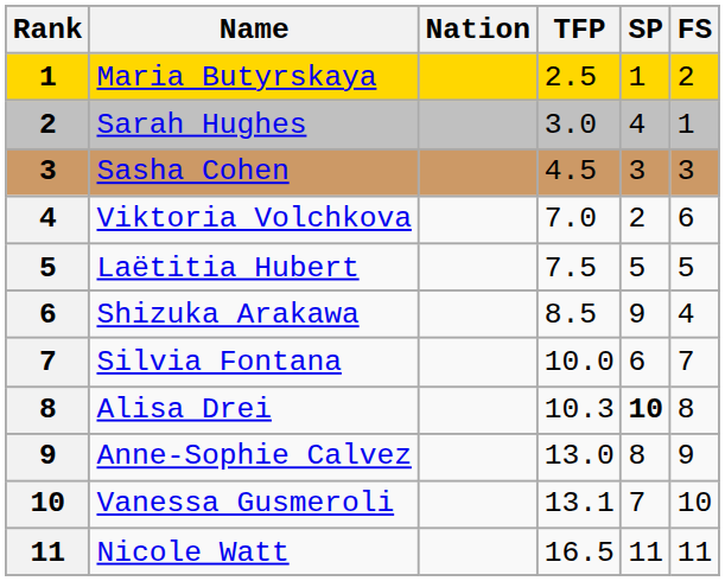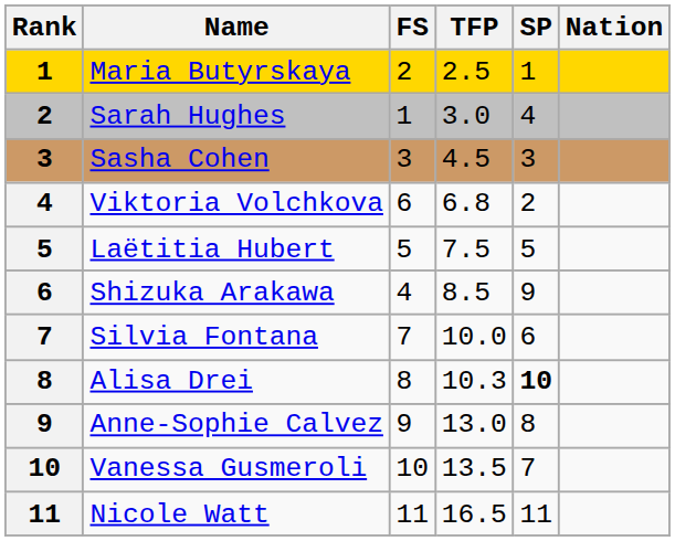columns swapped: Nation <-> FS
Viktoria Volchkova | TFP: 7.0 -> 6.8
Vanessa Gusmeroli | TFP: 13.1 -> 13.5
